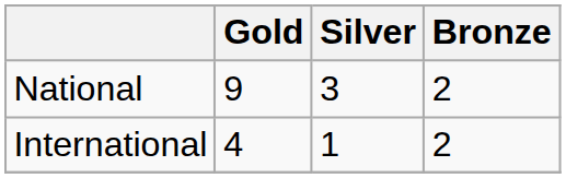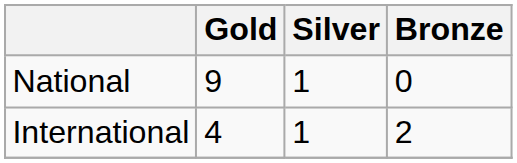National | Silver: 3 -> 1
National | Bronze: 2 -> 0
